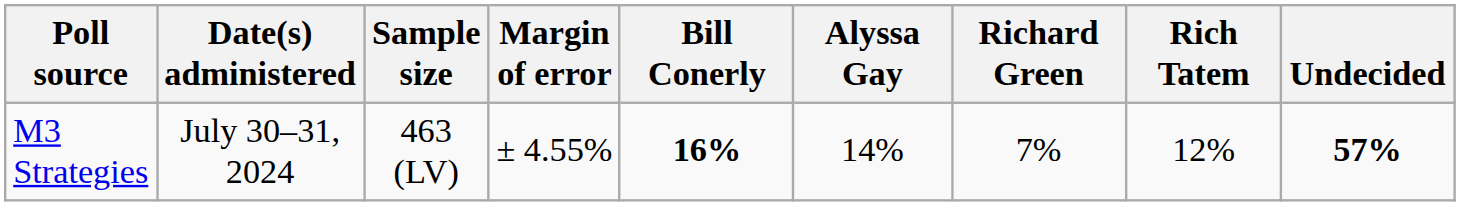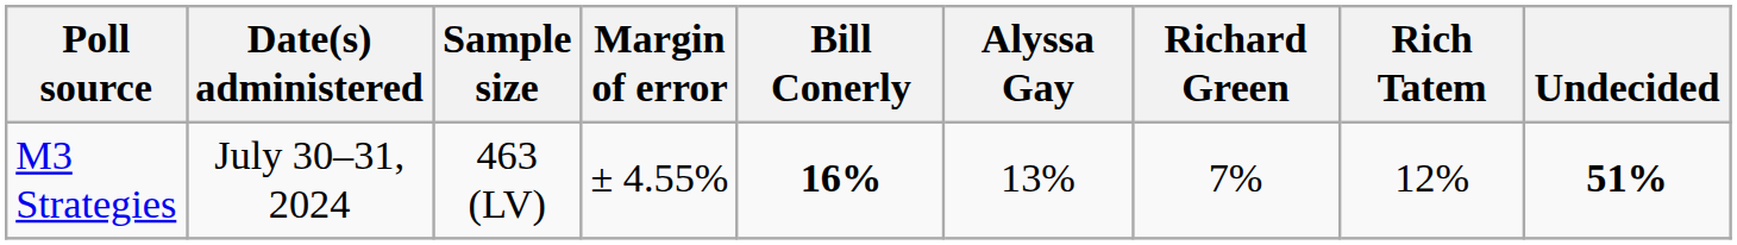M3 Strategies | Alyssa Gay: 14% -> 13%
M3 Strategies | Undecided: 57% -> 51%
